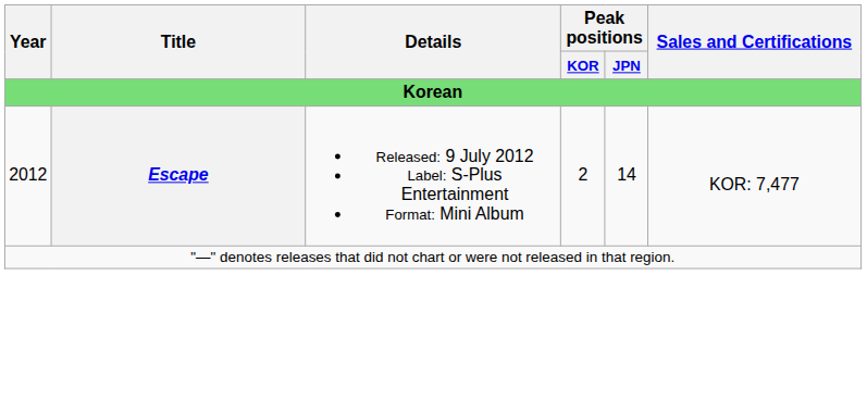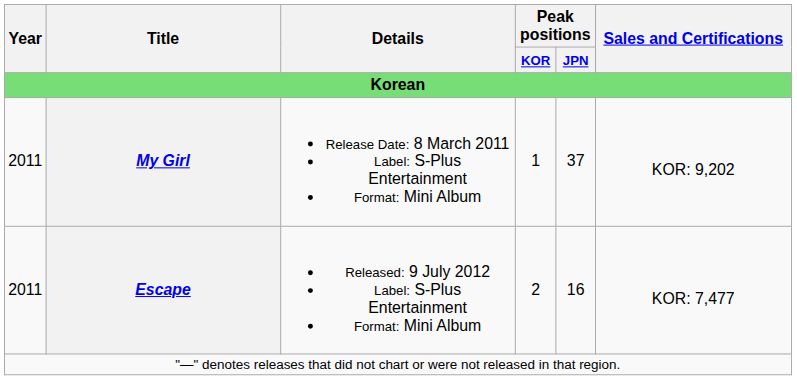+ row: 2011 | My Girl | Release Date: 8 March 2011 Label: S-Plus Entertainment Format: Mini Album | 1 | 37 | KOR: 9,202
Escape | Year: 2012 -> 2011
Escape | Peak positions / JPN: 14 -> 16
